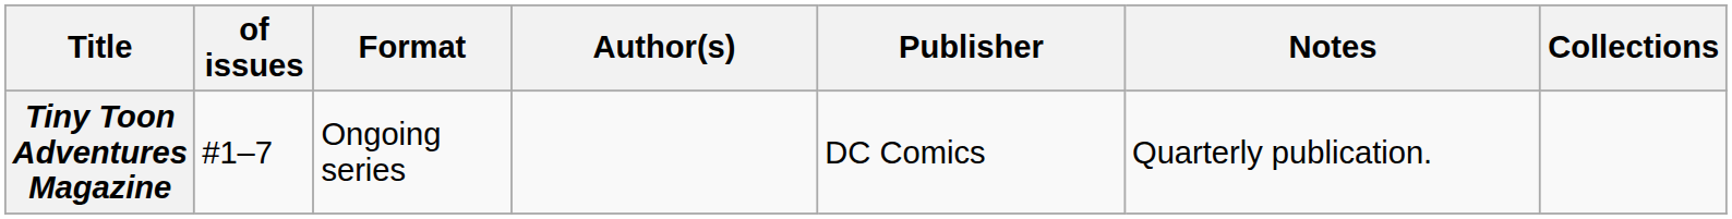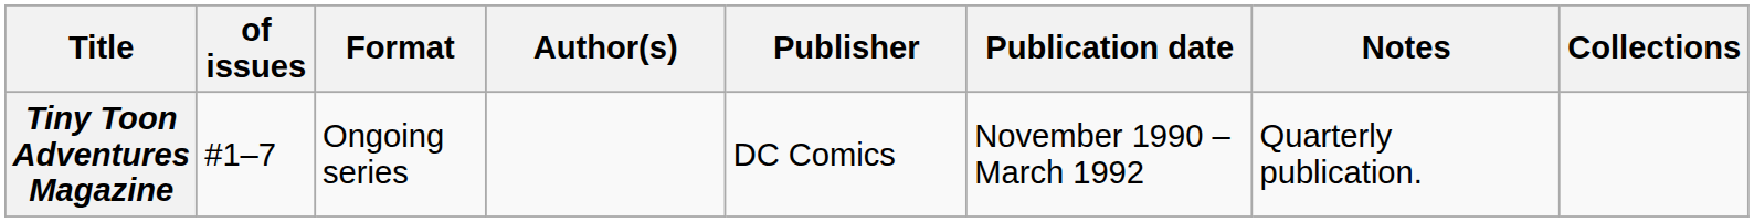+ column: Publication date | November 1990 – March 1992
